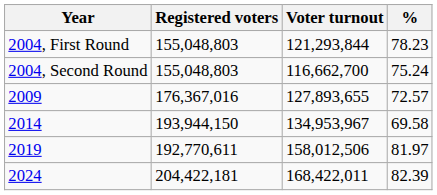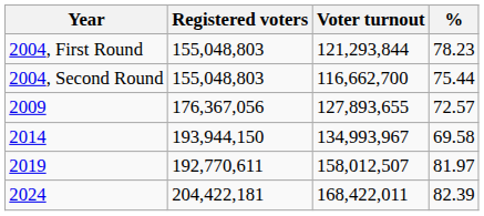2004, Second Round | %: 75.24 -> 75.44
2009 | Registered voters: 176,367,016 -> 176,367,056
2014 | Voter turnout: 134,953,967 -> 134,993,967
2019 | Voter turnout: 158,012,506 -> 158,012,507
